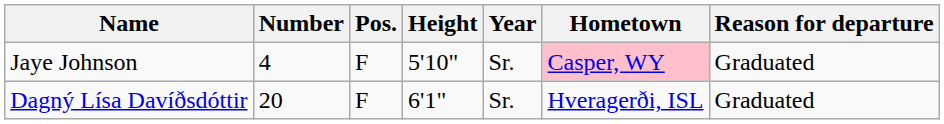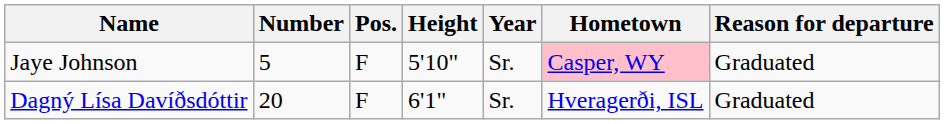Jaye Johnson | Number: 4 -> 5
